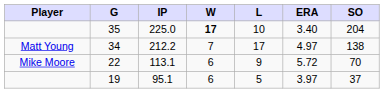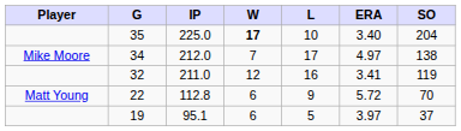34 | Player: Matt Young -> Mike Moore
34 | IP: 212.2 -> 212.0
+ row: 32 | 211.0 | 12 | 16 | 3.41 | 119
22 | Player: Mike Moore -> Matt Young
22 | IP: 113.1 -> 112.8
